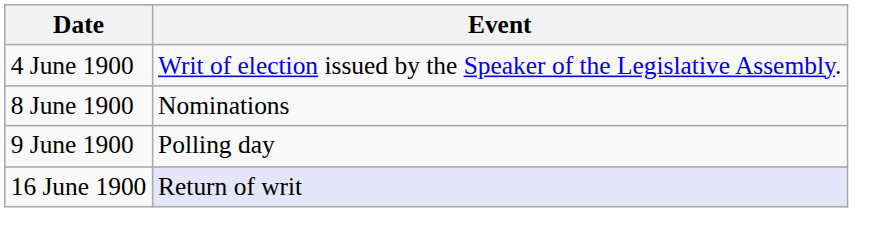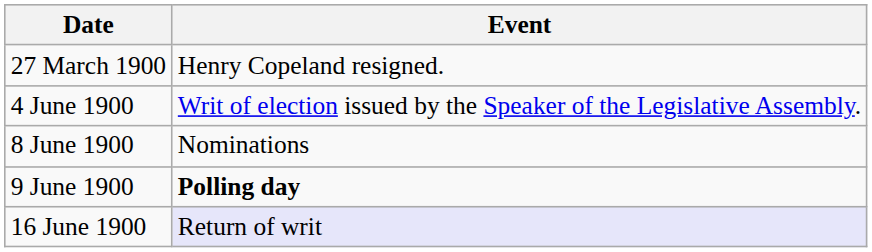+ row: 27 March 1900 | Henry Copeland resigned.
9 June 1900 | Event: normal -> bold
